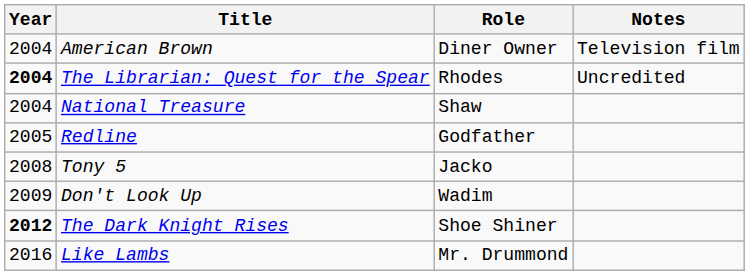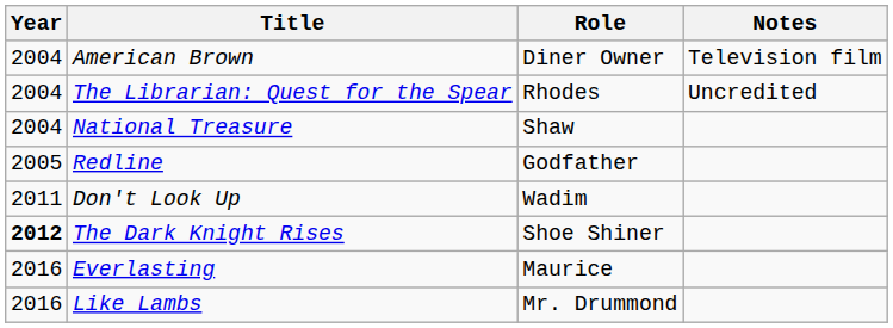The Librarian: Quest for the Spear | Year: bold -> normal
- row: 2008 | Tony 5 | Jacko
Don't Look Up | Year: 2009 -> 2011
+ row: 2016 | Everlasting | Maurice
